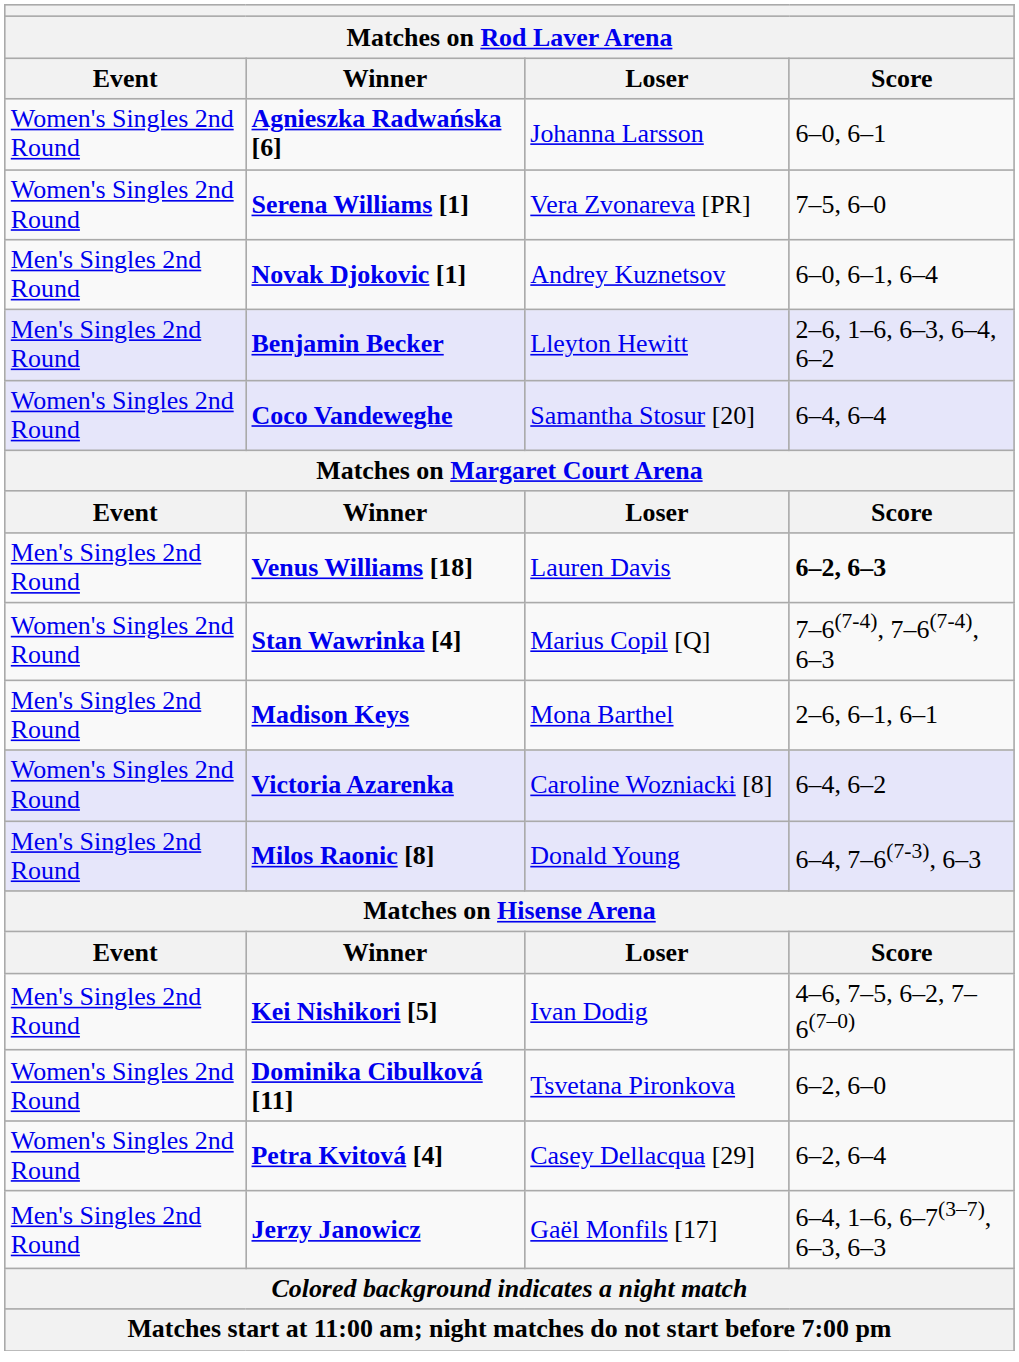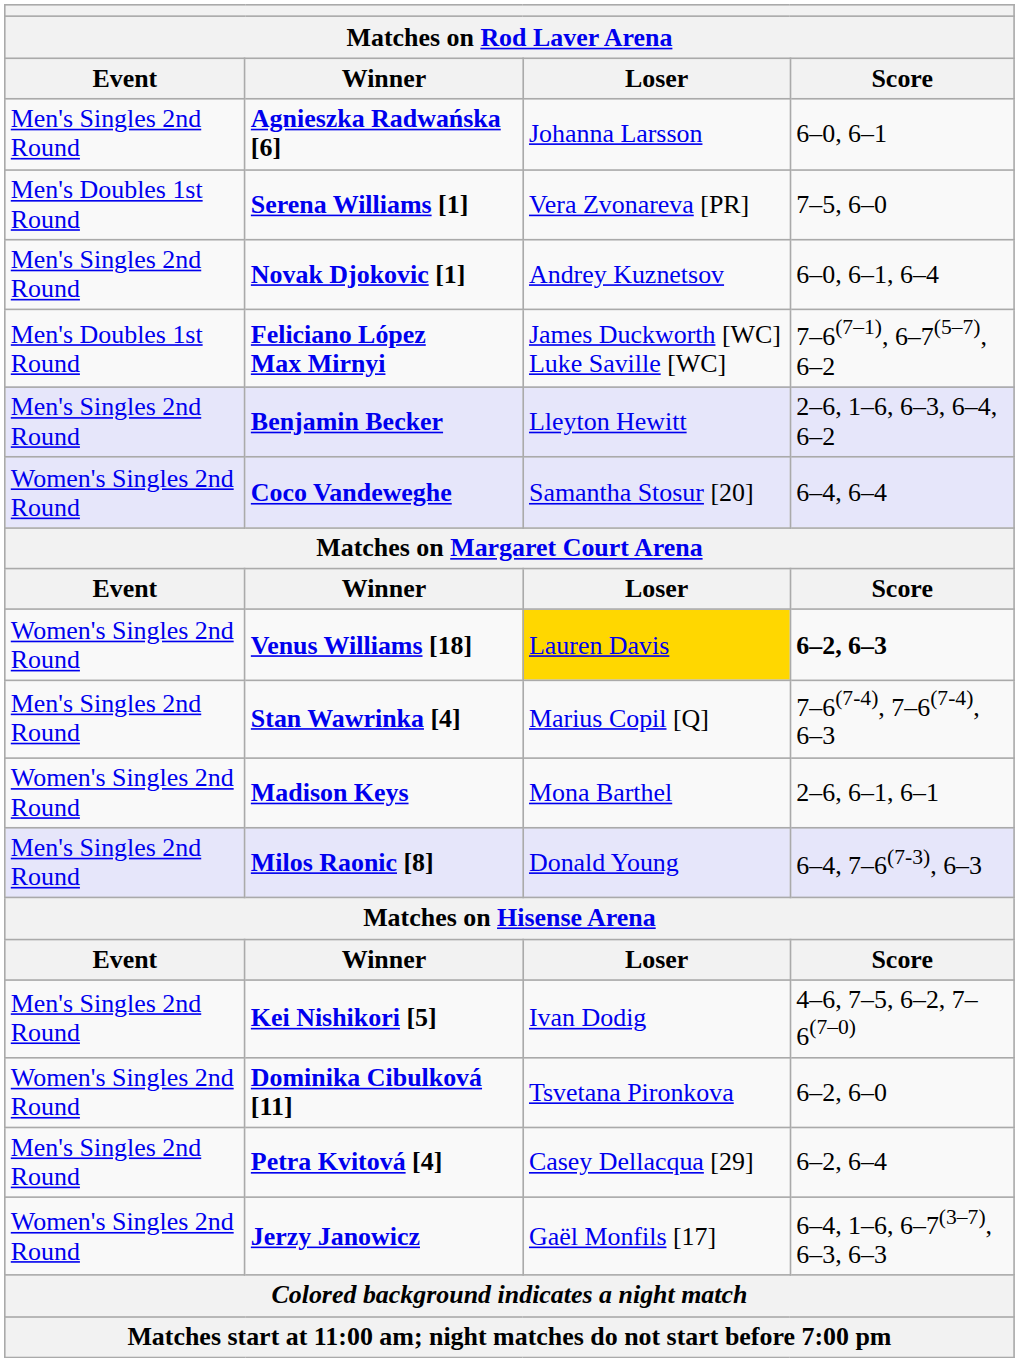Agnieszka Radwańska [6] | Event: Women's Singles 2nd Round -> Men's Singles 2nd Round
Serena Williams [1] | Event: Women's Singles 2nd Round -> Men's Doubles 1st Round
+ row: Men's Doubles 1st Round | Feliciano López Max Mirnyi | James Duckworth [WC] Luke Saville [WC] | 7–6(7–1), 6–7(5–7), 6–2
Venus Williams [18] | Event: Men's Singles 2nd Round -> Women's Singles 2nd Round
Venus Williams [18] | Loser: no background -> gold background
Stan Wawrinka [4] | Event: Women's Singles 2nd Round -> Men's Singles 2nd Round
Madison Keys | Event: Men's Singles 2nd Round -> Women's Singles 2nd Round
- row: Women's Singles 2nd Round | Victoria Azarenka | Caroline Wozniacki [8] | 6–4, 6–2
Petra Kvitová [4] | Event: Women's Singles 2nd Round -> Men's Singles 2nd Round
Jerzy Janowicz | Event: Men's Singles 2nd Round -> Women's Singles 2nd Round
